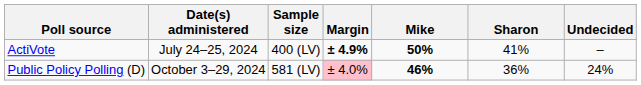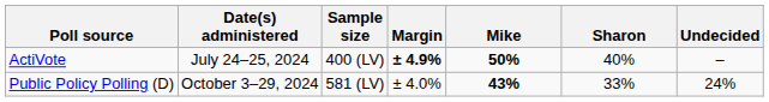ActiVote | Sharon: 41% -> 40%
Public Policy Polling (D) | Margin: pink background -> no background
Public Policy Polling (D) | Mike: 46% -> 43%
Public Policy Polling (D) | Sharon: 36% -> 33%
